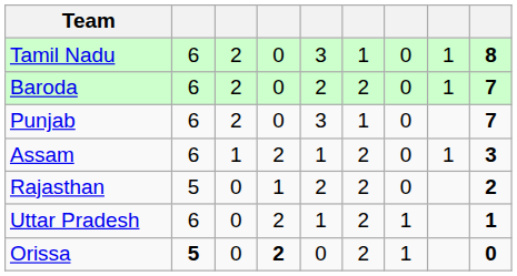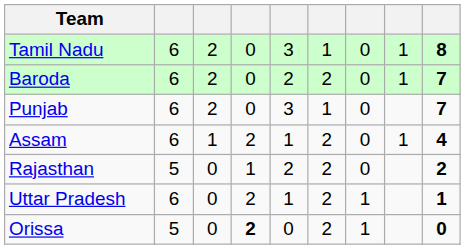Assam | column 9: 3 -> 4
Orissa | column 2: bold -> normal
